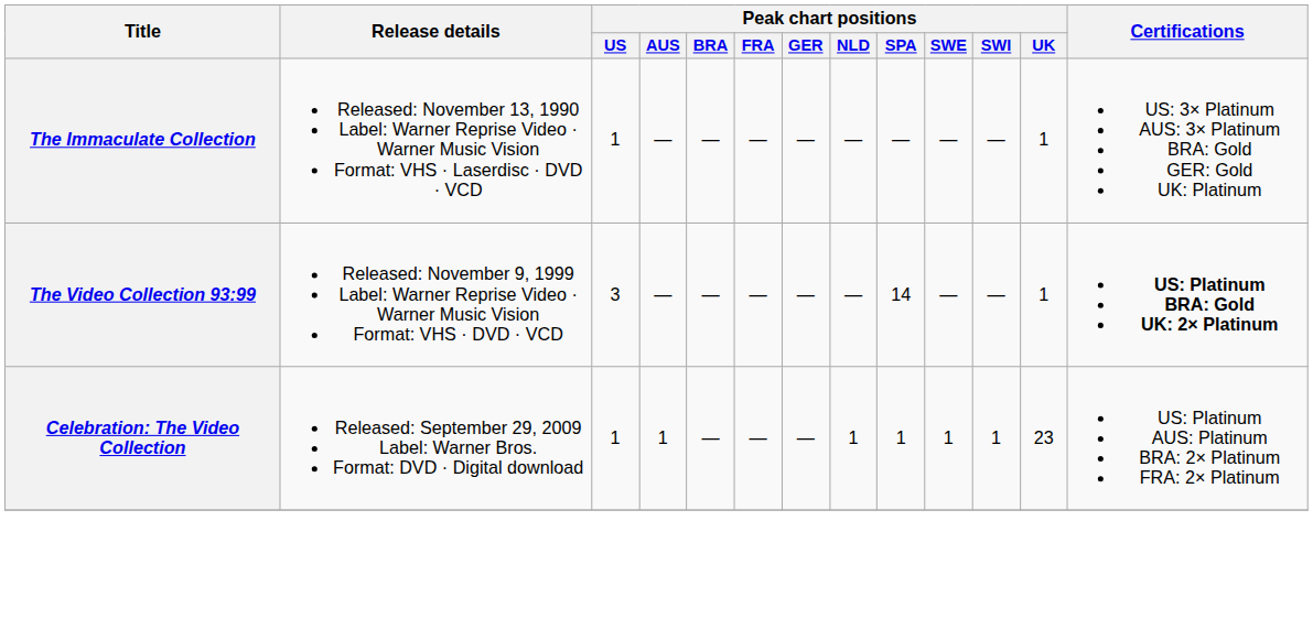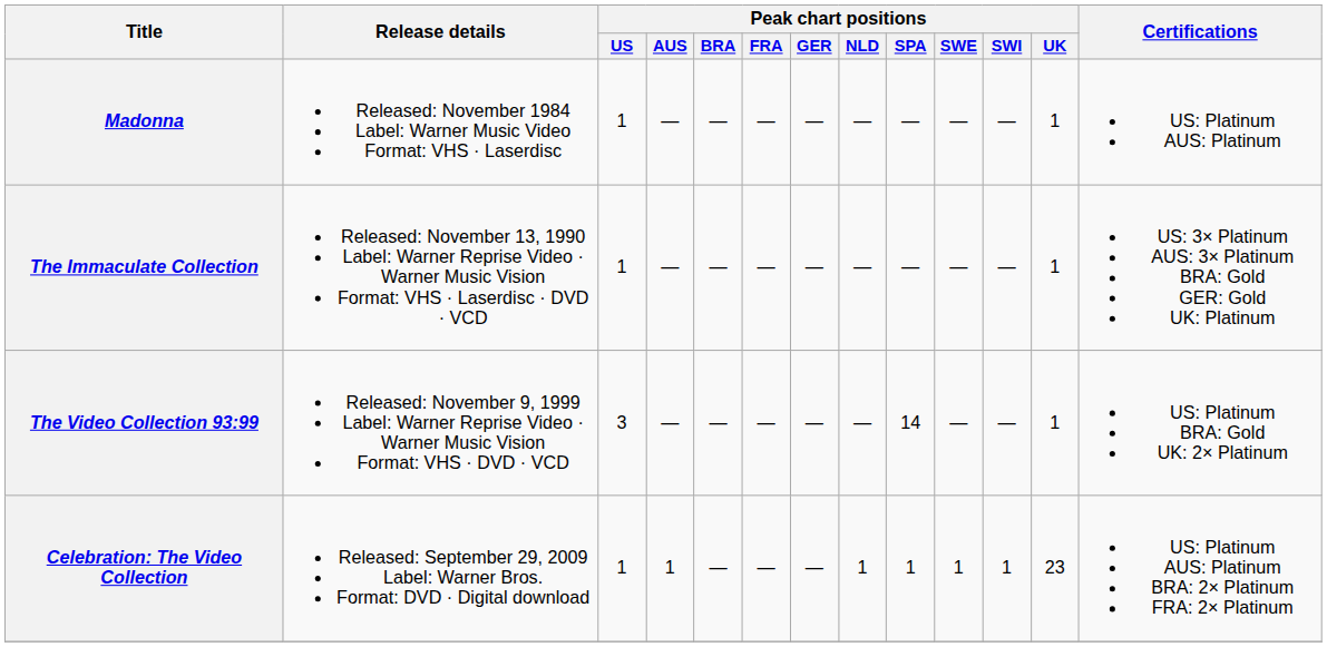+ row: Madonna | Released: November 1984 Label: Warner Music Video Format: VHS · Laserdisc | 1 | — | — | — | — | — | — | — | — | 1 | US: Platinum AUS: Platinum
The Video Collection 93:99 | Certifications: bold -> normal
